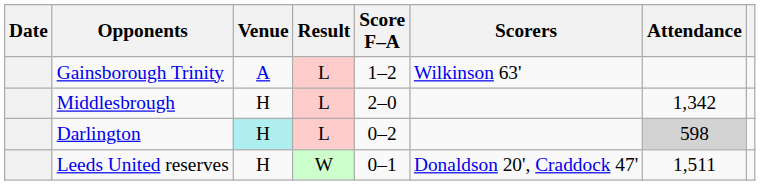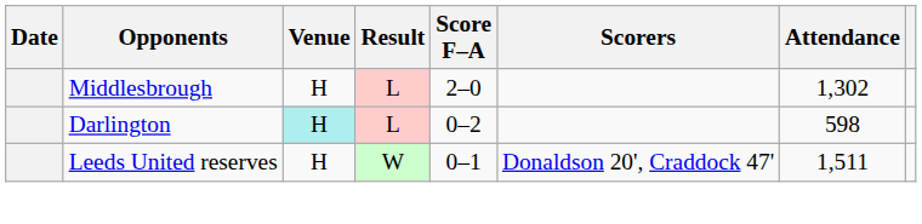- row: Gainsborough Trinity | A | L | 1–2 | Wilkinson 63'
Middlesbrough | Attendance: 1,342 -> 1,302
Darlington | Attendance: lightgrey background -> no background
